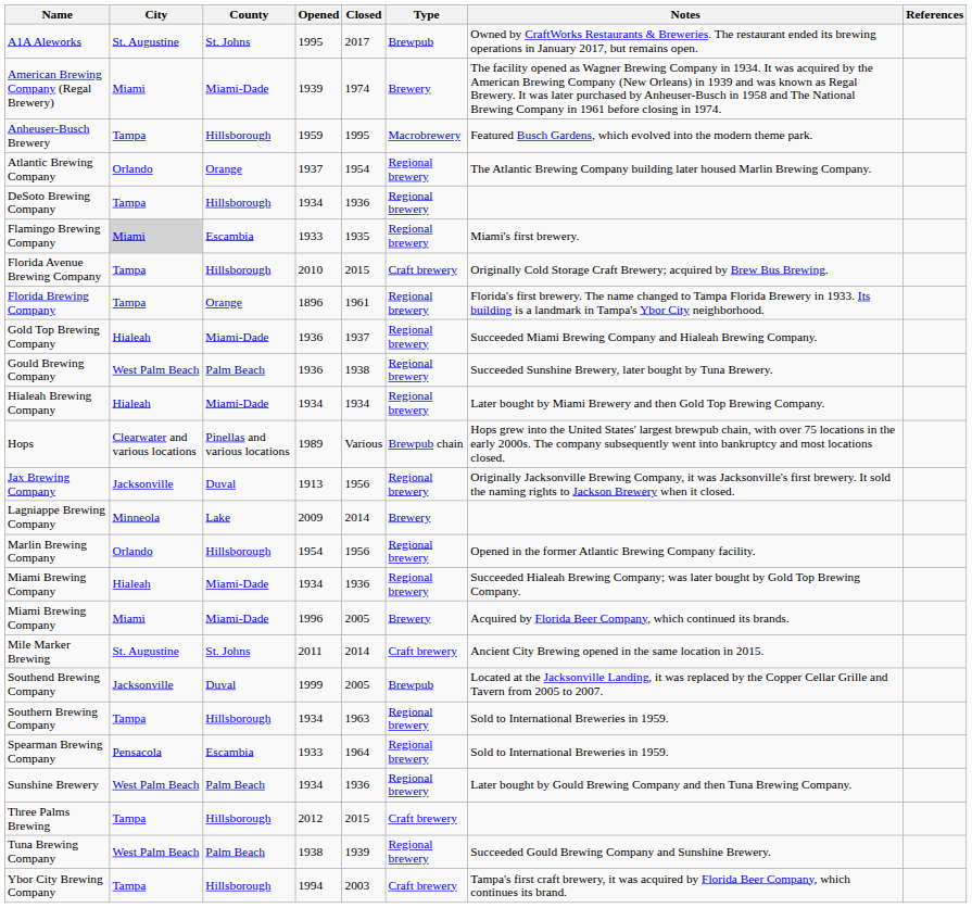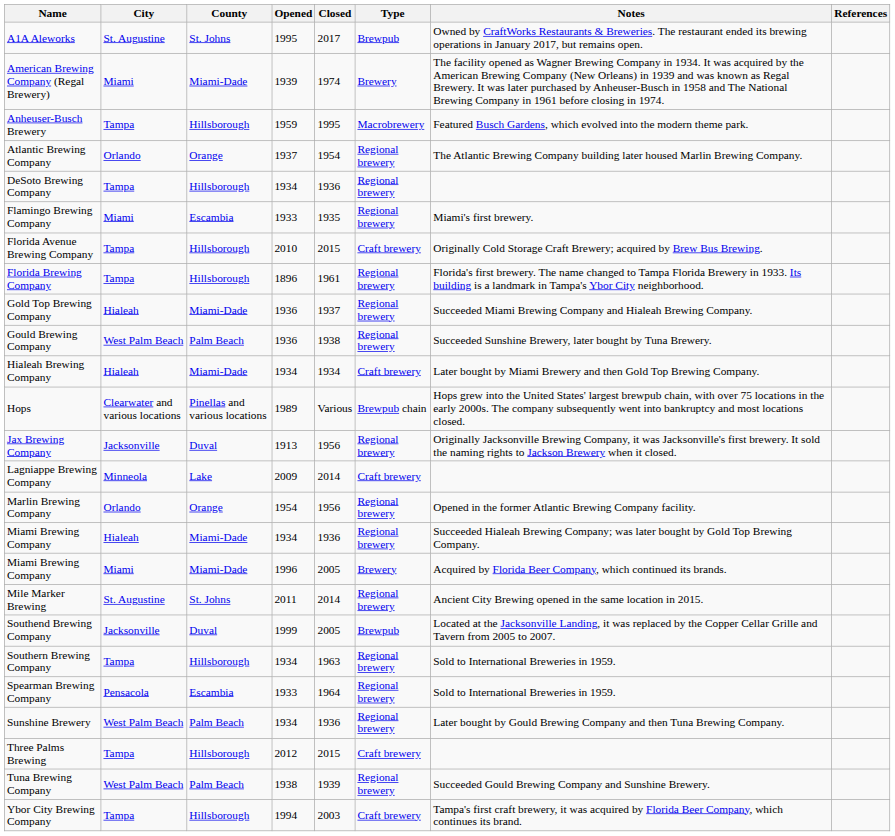Flamingo Brewing Company | City: lightgrey background -> no background
Florida Brewing Company | County: Orange -> Hillsborough
Hialeah Brewing Company | Type: Regional brewery -> Craft brewery
Lagniappe Brewing Company | Type: Brewery -> Craft brewery
Marlin Brewing Company | County: Hillsborough -> Orange
Mile Marker Brewing | Type: Craft brewery -> Regional brewery
